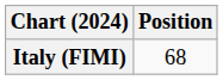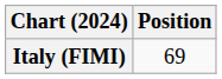Italy (FIMI) | Position: 68 -> 69
